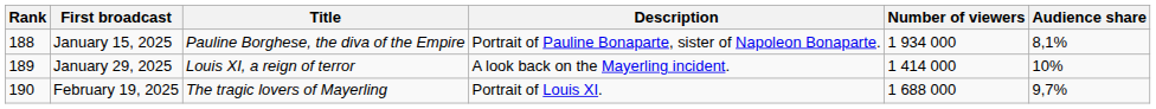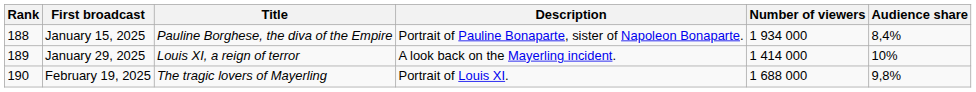January 15, 2025 | Audience share: 8,1% -> 8,4%
February 19, 2025 | Audience share: 9,7% -> 9,8%
